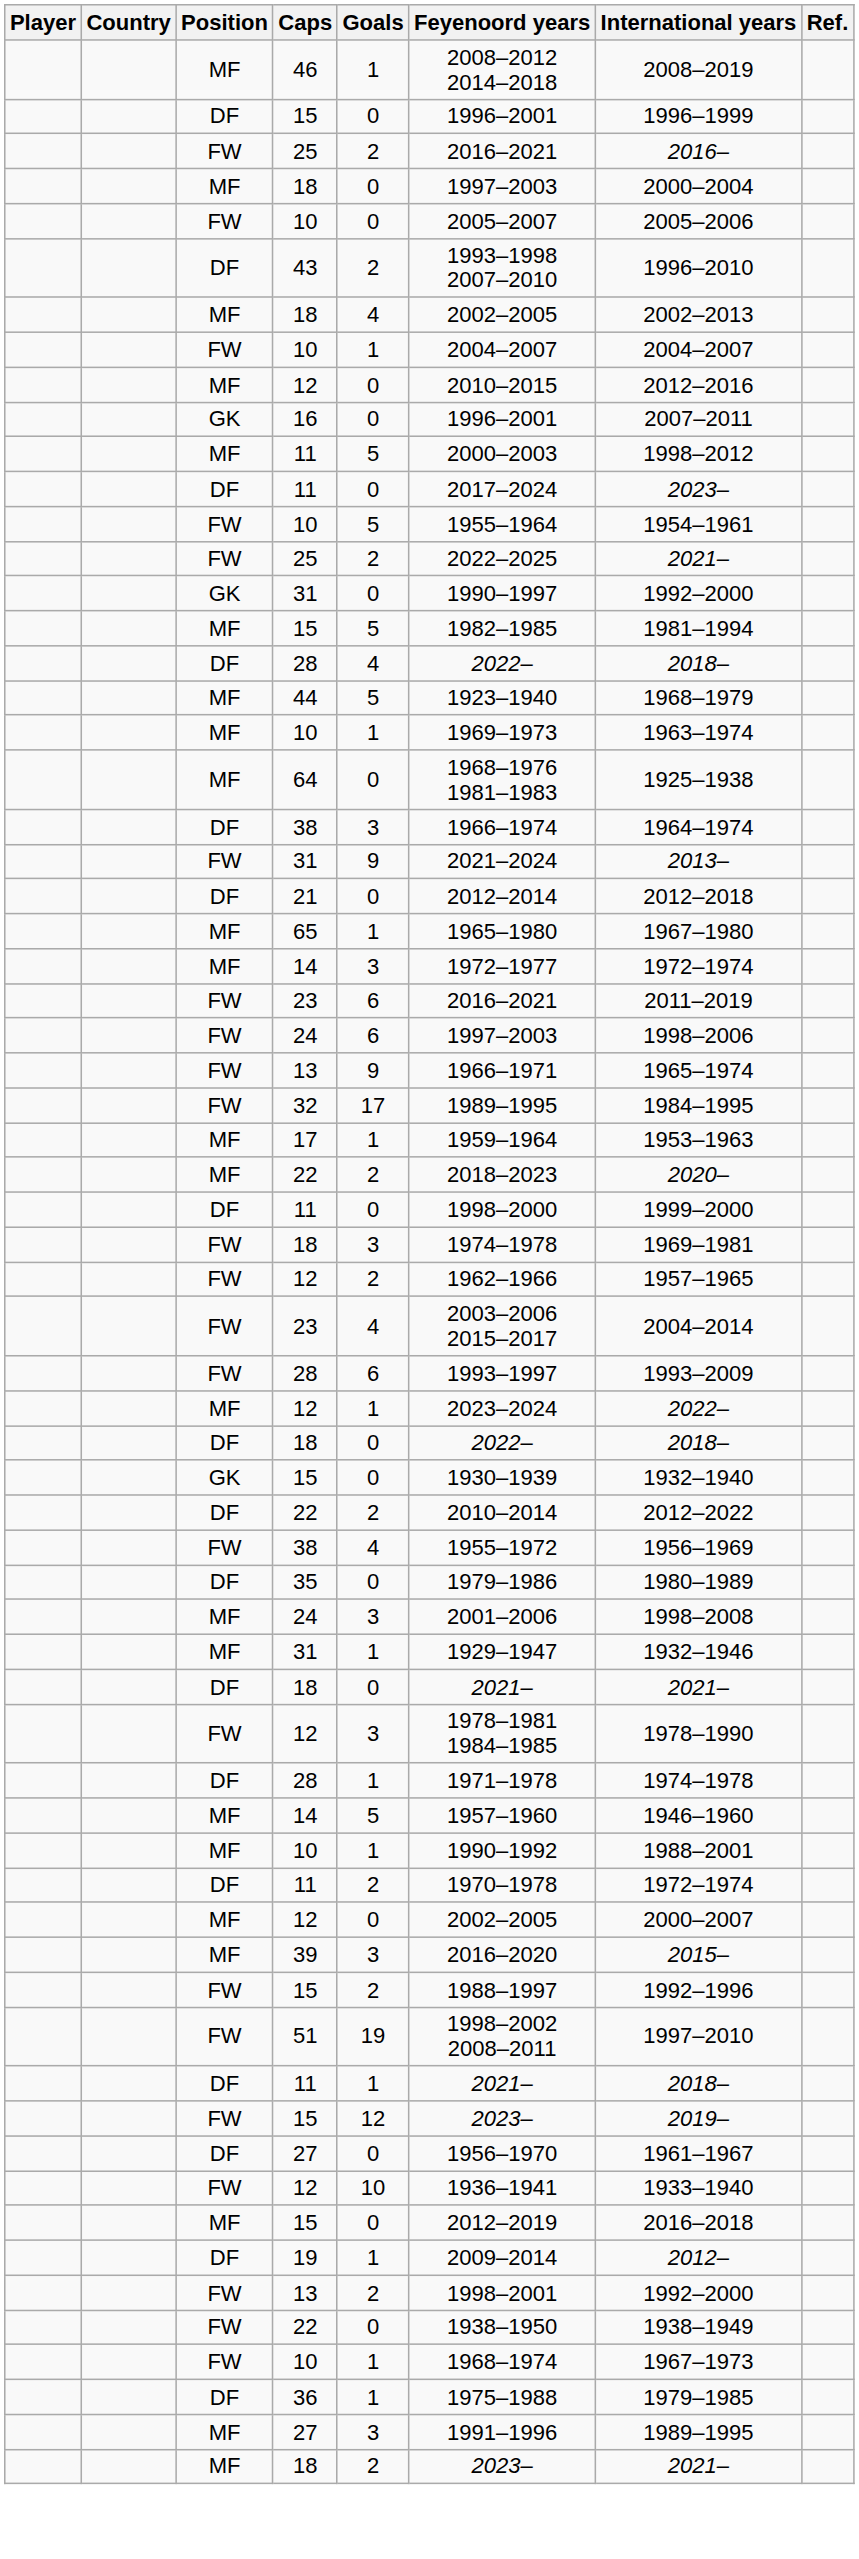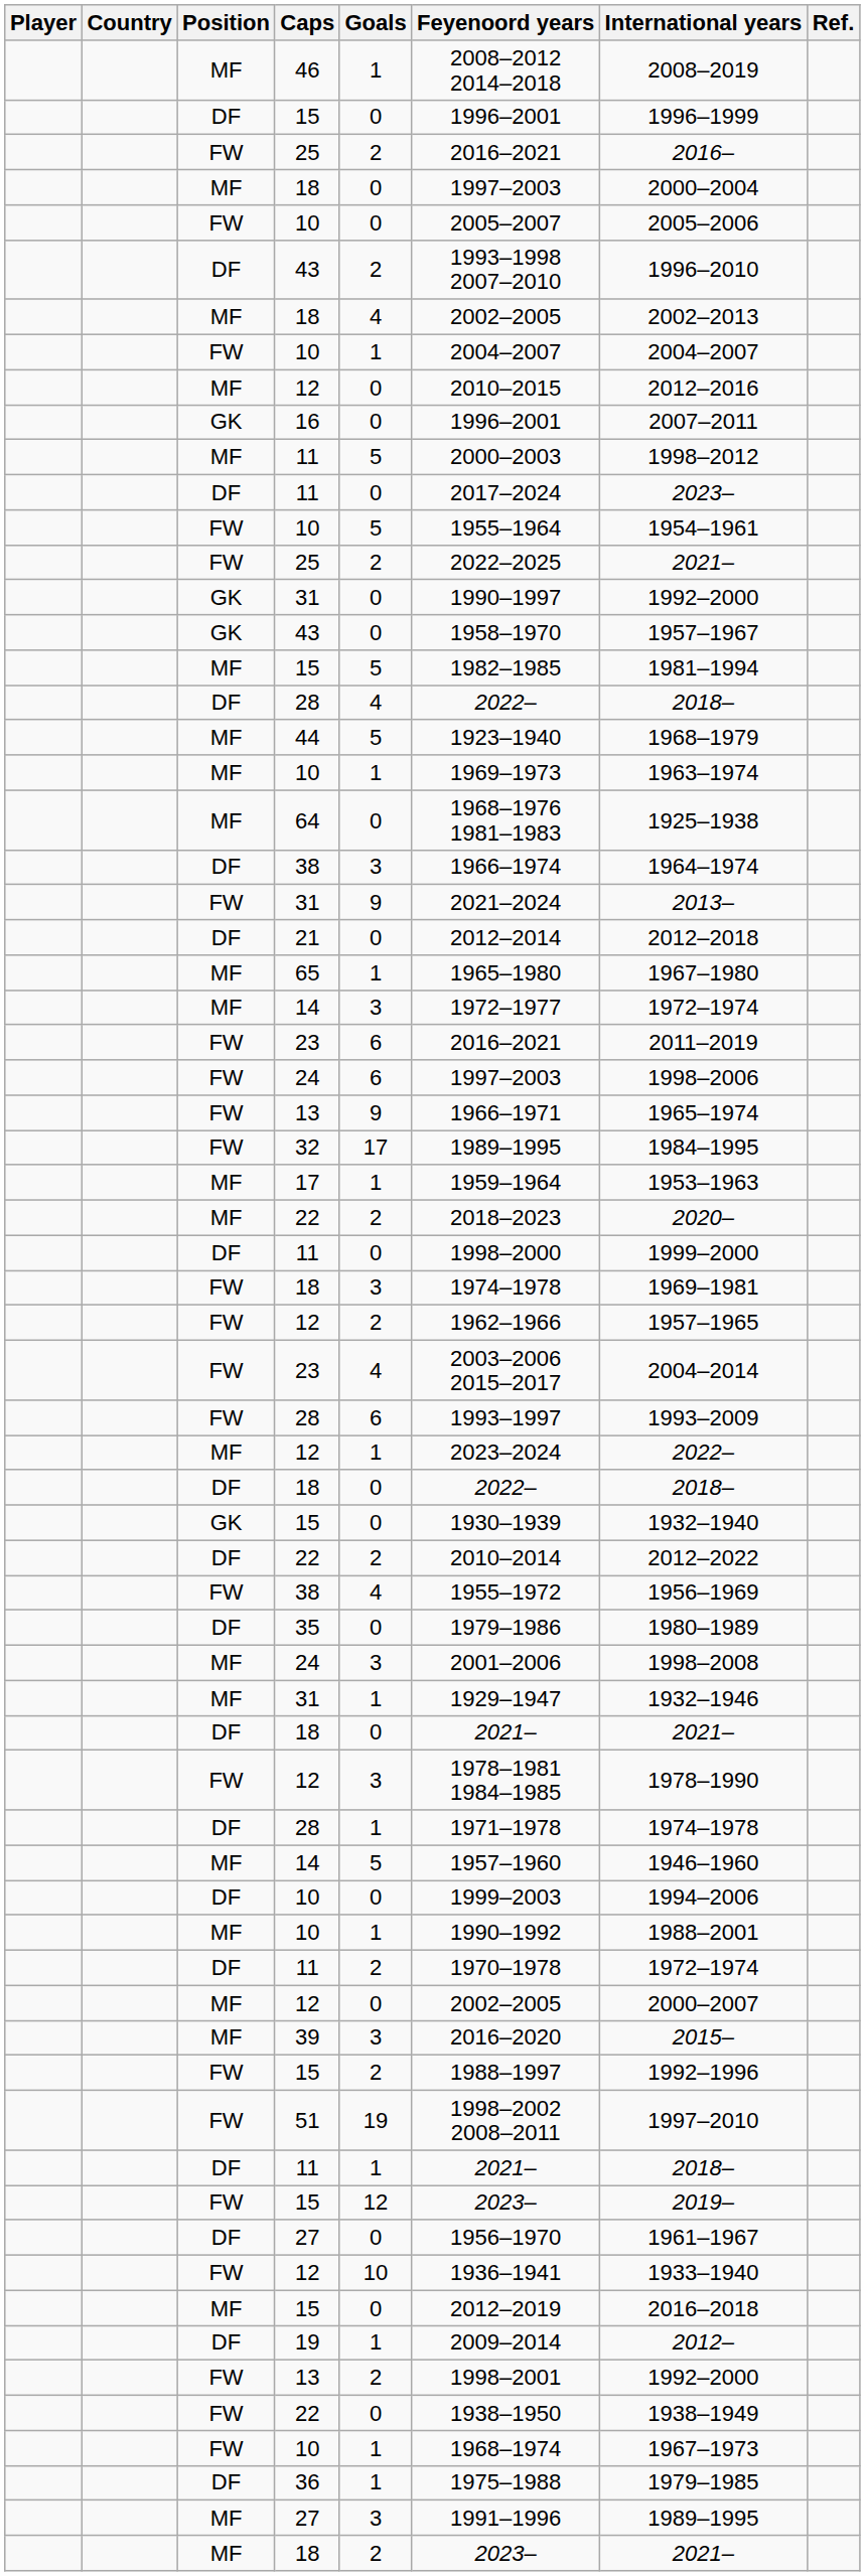+ row: GK | 43 | 0 | 1958–1970 | 1957–1967
+ row: DF | 10 | 0 | 1999–2003 | 1994–2006
